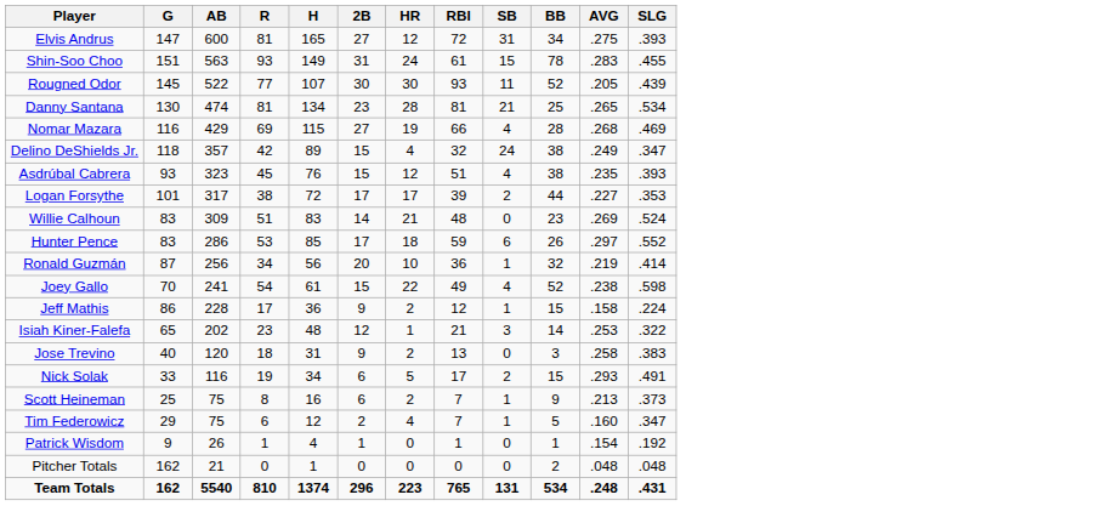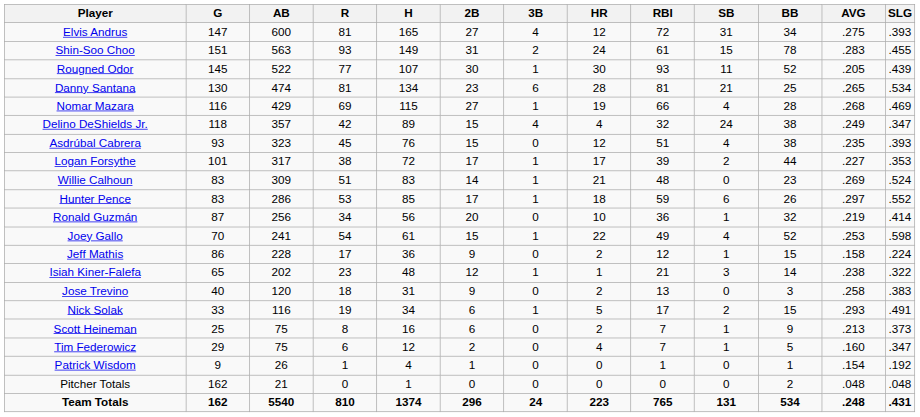+ column: 3B | 4 | 2 | 1 | 6 | 1 | 4 | 0 | 1 | 1 | 1 | 0 | 1 | 0 | 1 | 0 | 1 | 0 | 0 | 0 | 0 | 24
Joey Gallo | AVG: .238 -> .253
Isiah Kiner-Falefa | AVG: .253 -> .238
